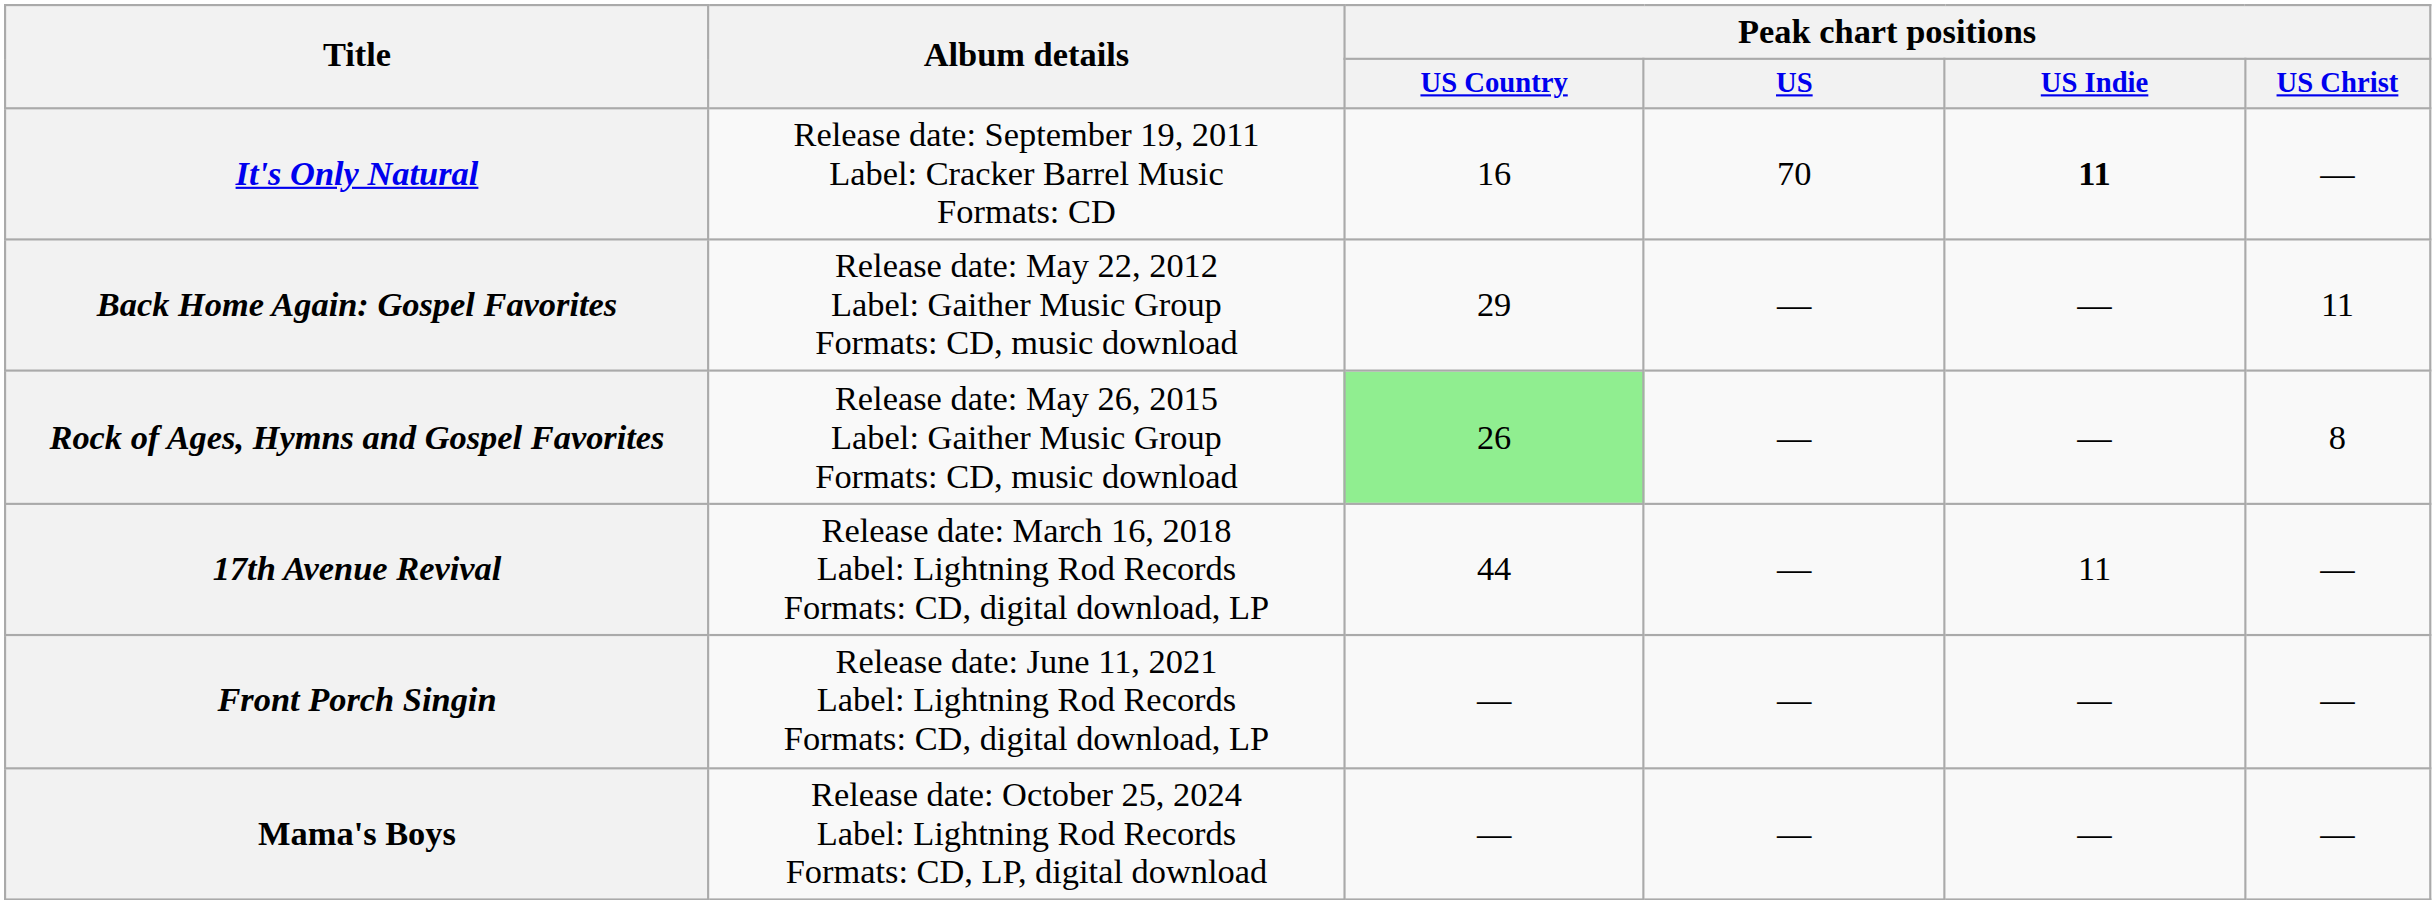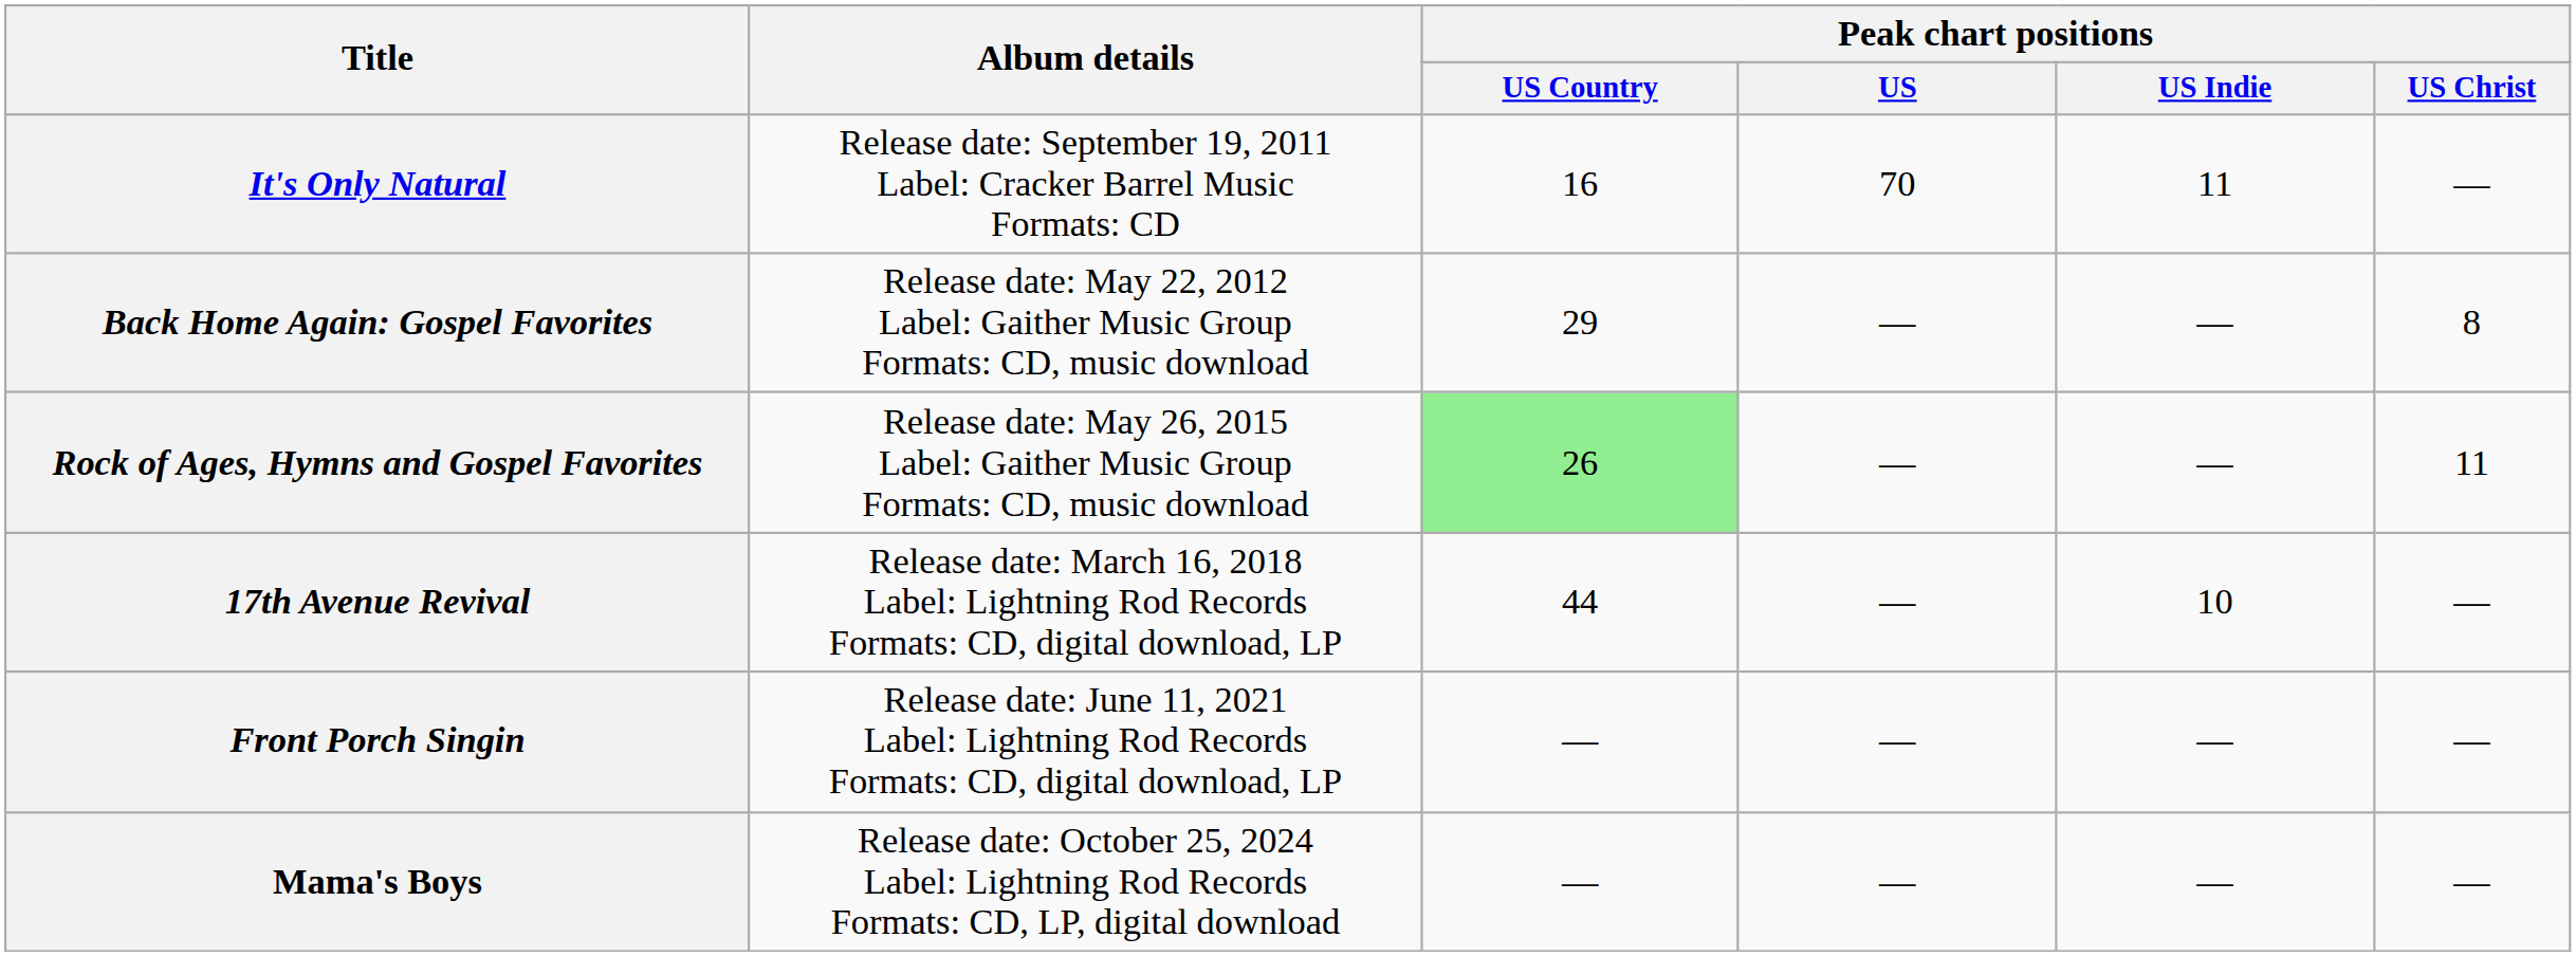It's Only Natural | Peak chart positions / US Indie: bold -> normal
Back Home Again: Gospel Favorites | Peak chart positions / US Christ: 11 -> 8
Rock of Ages, Hymns and Gospel Favorites | Peak chart positions / US Christ: 8 -> 11
17th Avenue Revival | Peak chart positions / US Indie: 11 -> 10
